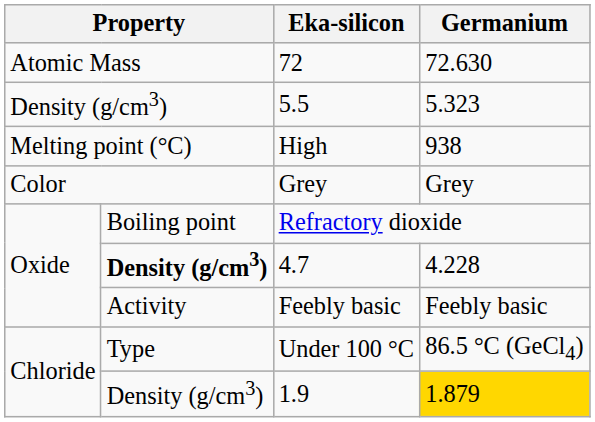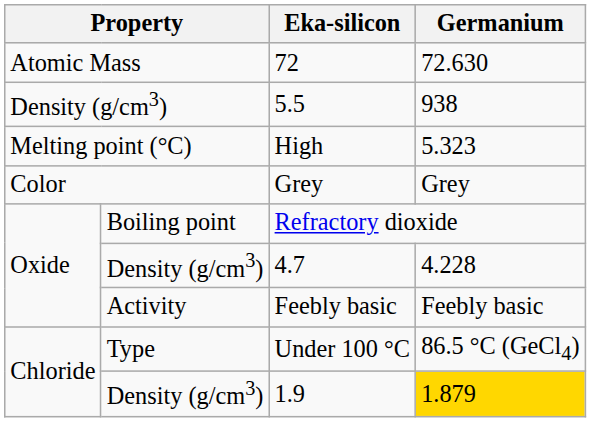5.5 | Germanium: 5.323 -> 938
High | Germanium: 938 -> 5.323
4.7 | column 2: bold -> normal
